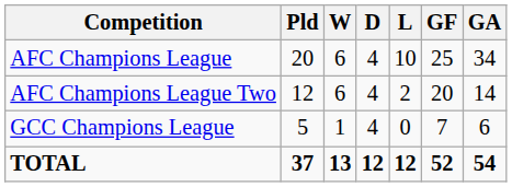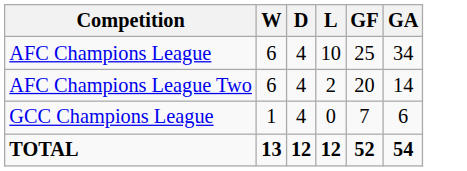- column: Pld | 20 | 12 | 5 | 37
